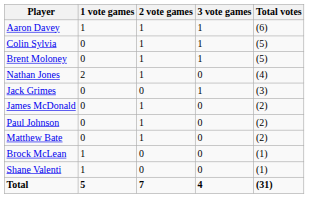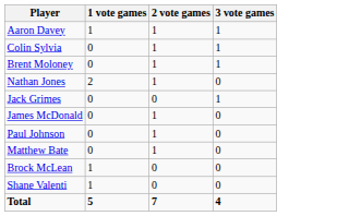- column: Total votes | (6) | (5) | (5) | (4) | (3) | (2) | (2) | (2) | (1) | (1) | (31)
